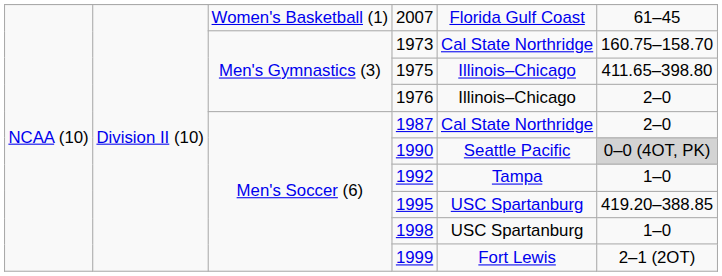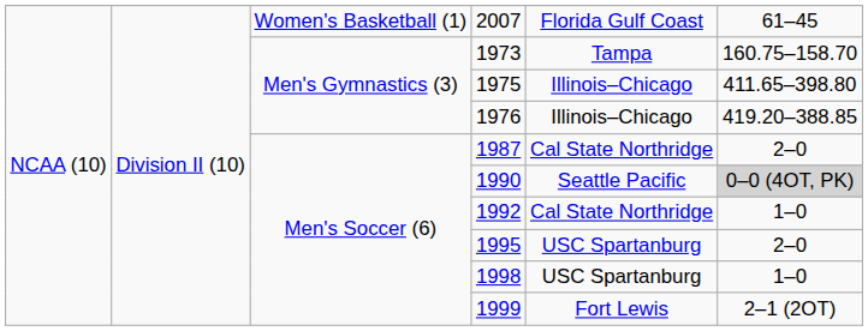1973 | column 5: Cal State Northridge -> Tampa
1976 | column 6: 2–0 -> 419.20–388.85
1992 | column 5: Tampa -> Cal State Northridge
1995 | column 6: 419.20–388.85 -> 2–0
